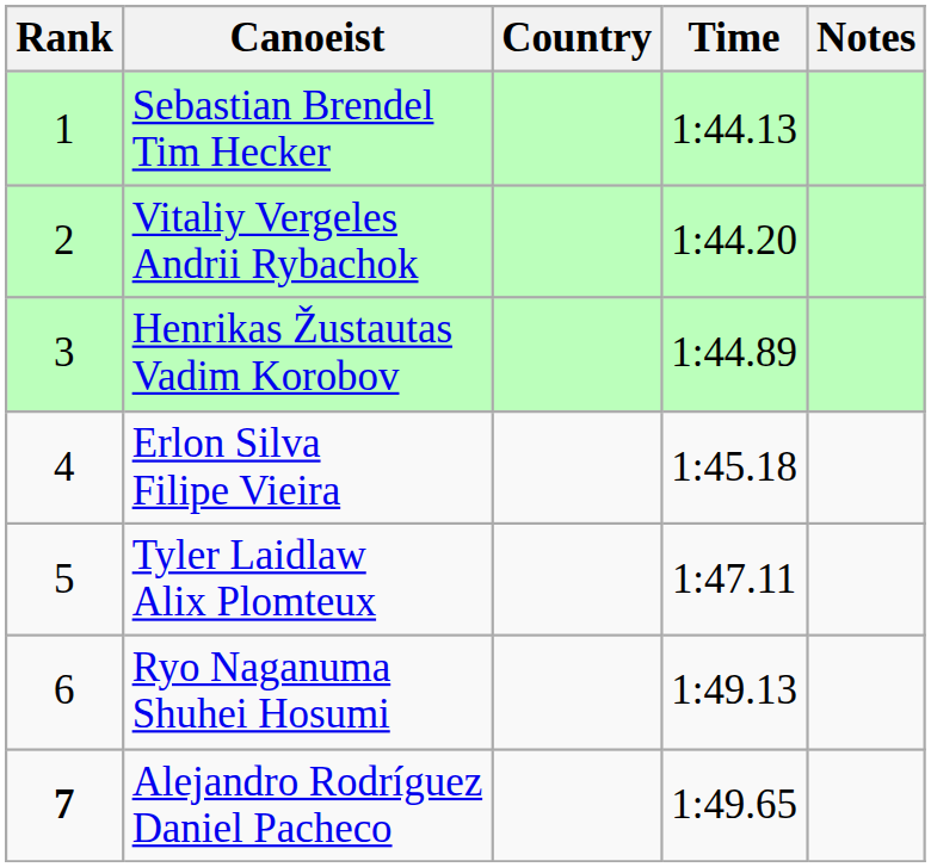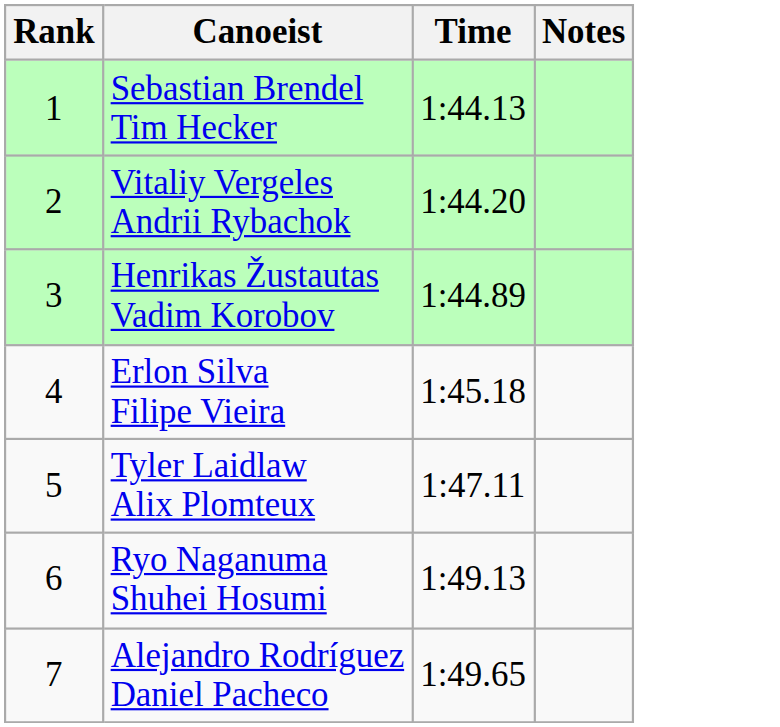- column: Country
Alejandro Rodríguez Daniel Pacheco | Rank: bold -> normal
